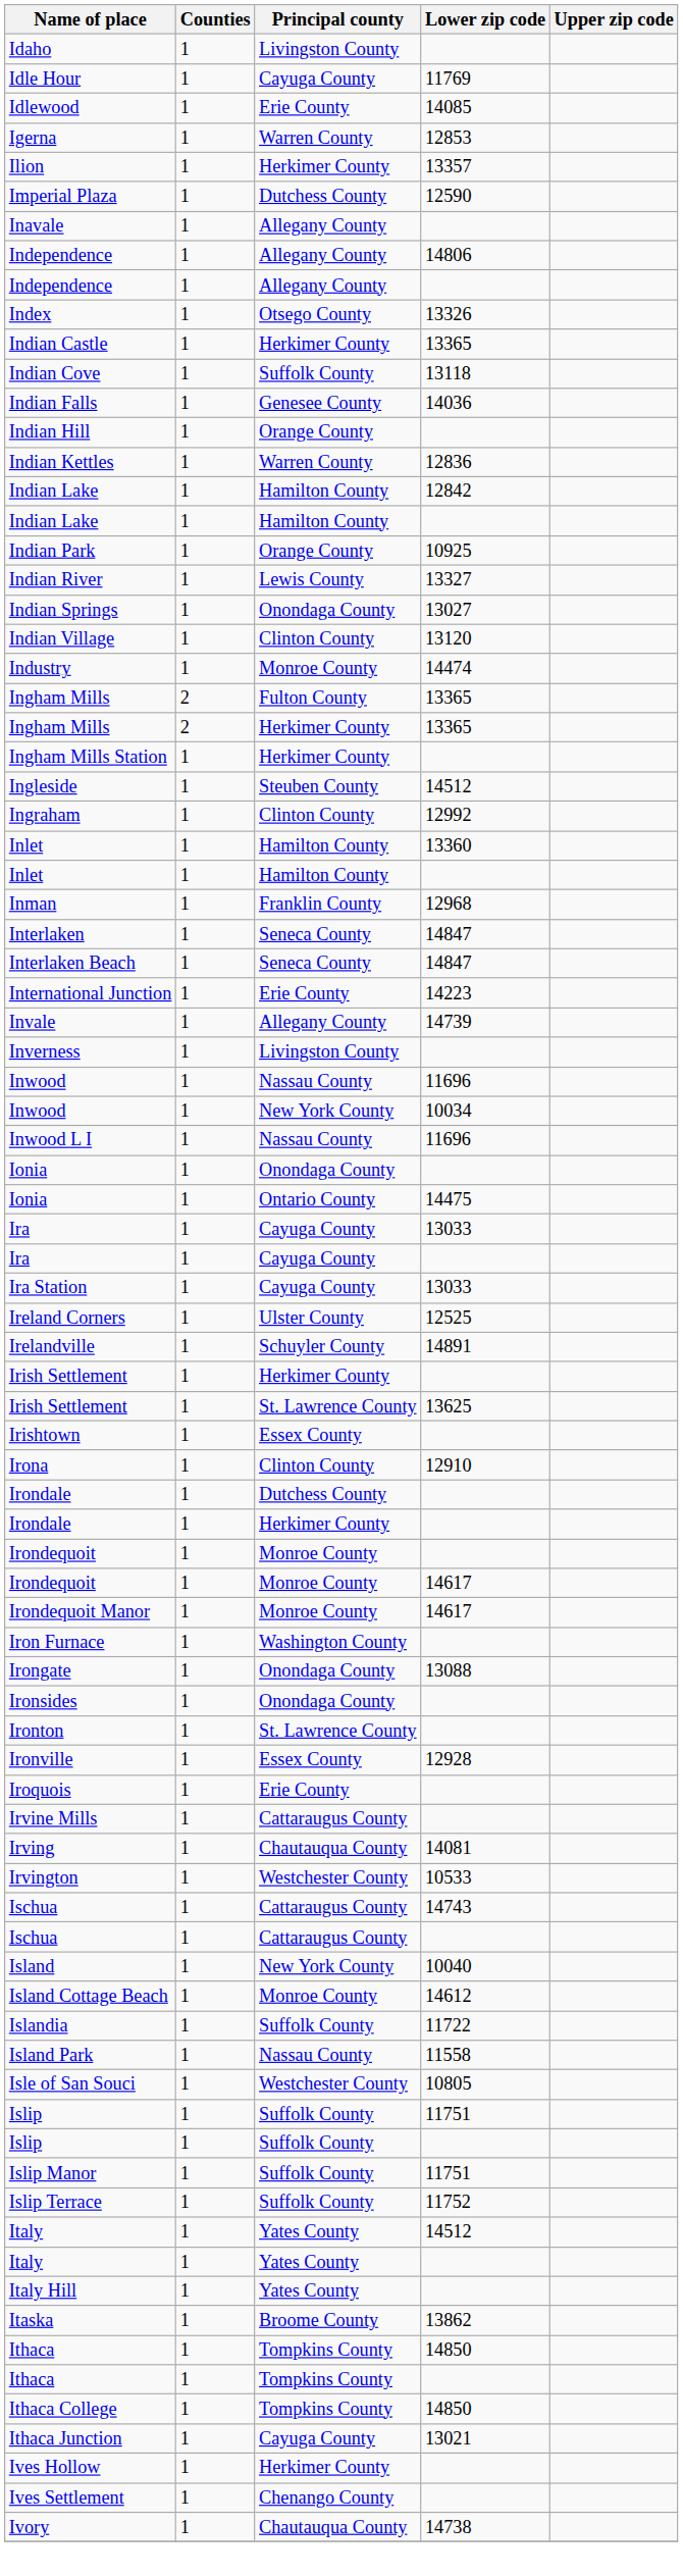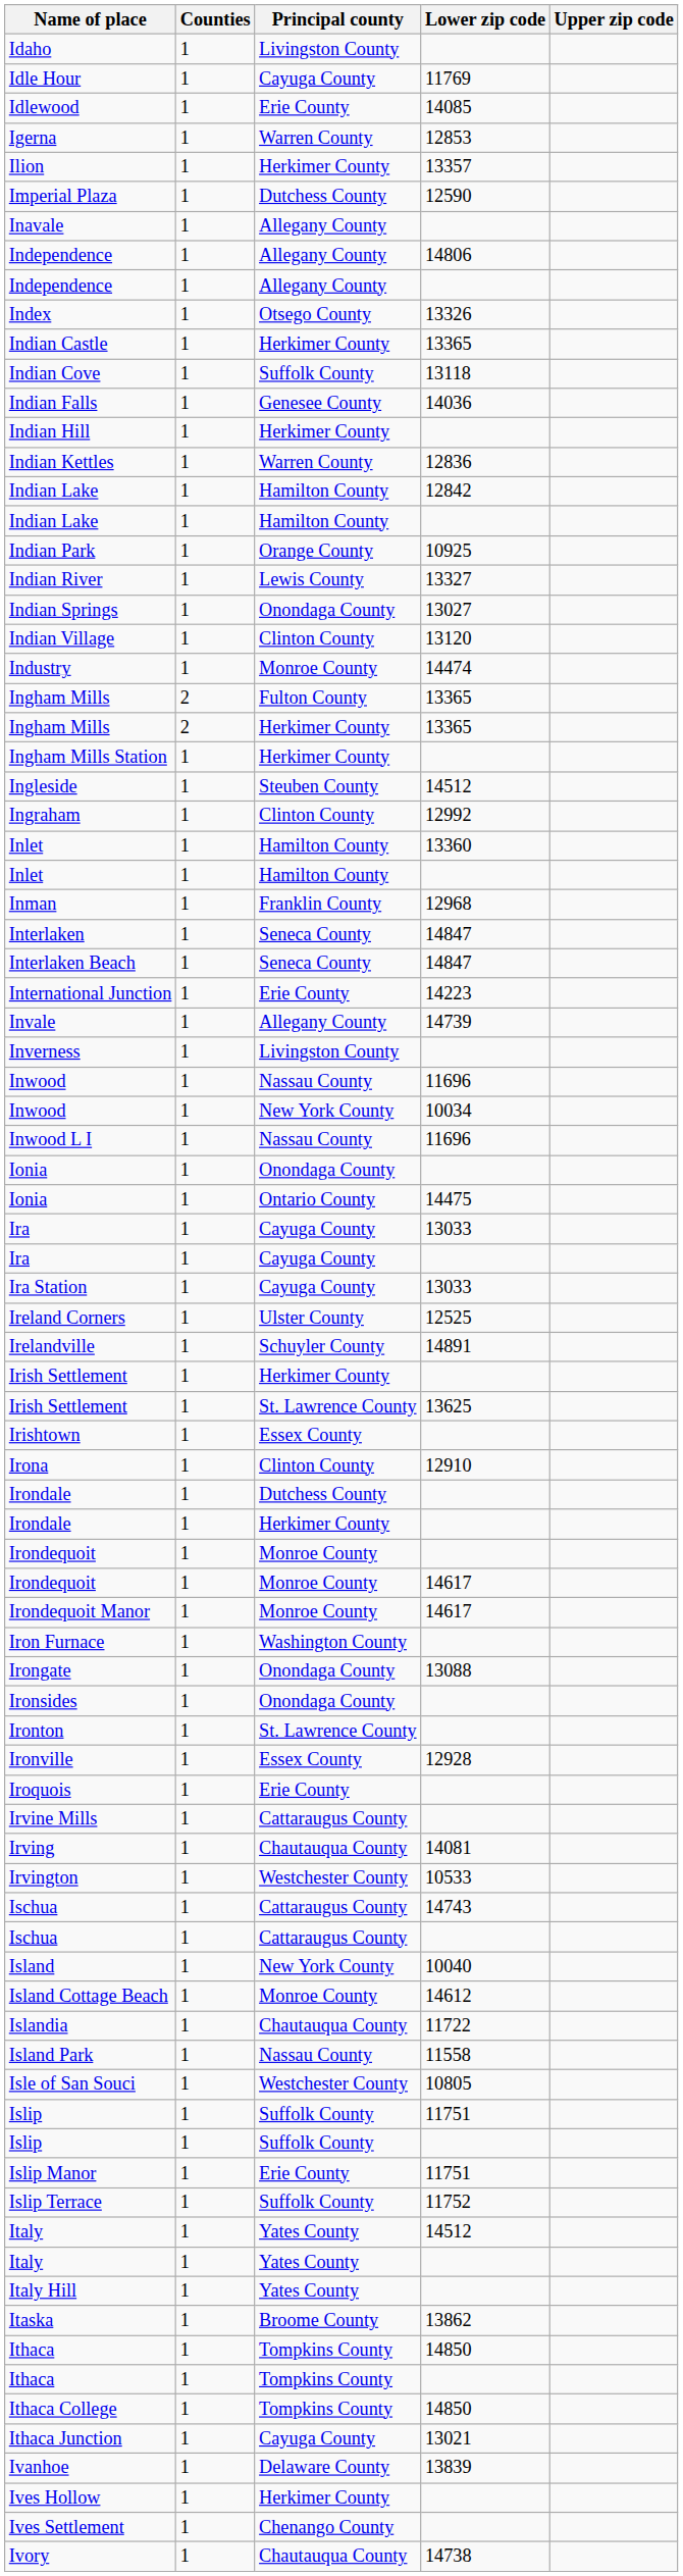Indian Hill | Principal county: Orange County -> Herkimer County
Islandia | Principal county: Suffolk County -> Chautauqua County
Islip Manor | Principal county: Suffolk County -> Erie County
+ row: Ivanhoe | 1 | Delaware County | 13839
